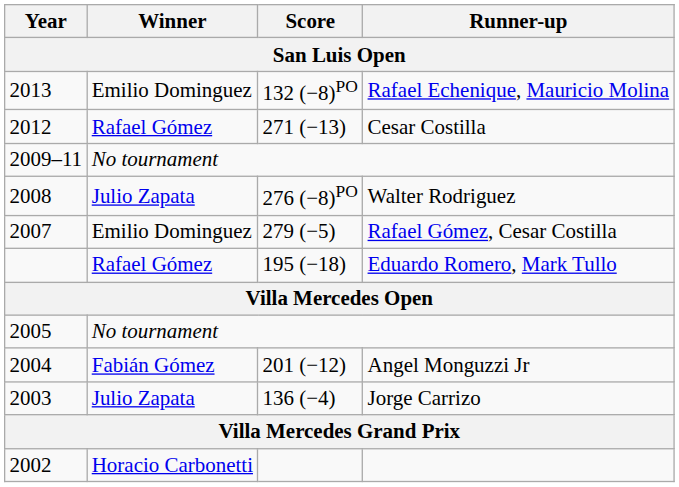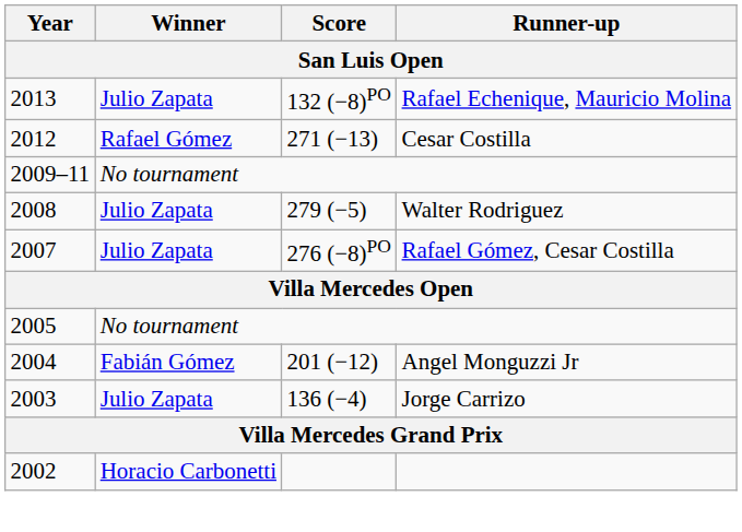Rafael Echenique, Mauricio Molina | Winner: Emilio Dominguez -> Julio Zapata
Walter Rodriguez | Score: 276 (−8)PO -> 279 (−5)
Rafael Gómez, Cesar Costilla | Winner: Emilio Dominguez -> Julio Zapata
Rafael Gómez, Cesar Costilla | Score: 279 (−5) -> 276 (−8)PO
- row: Rafael Gómez | 195 (−18) | Eduardo Romero, Mark Tullo
